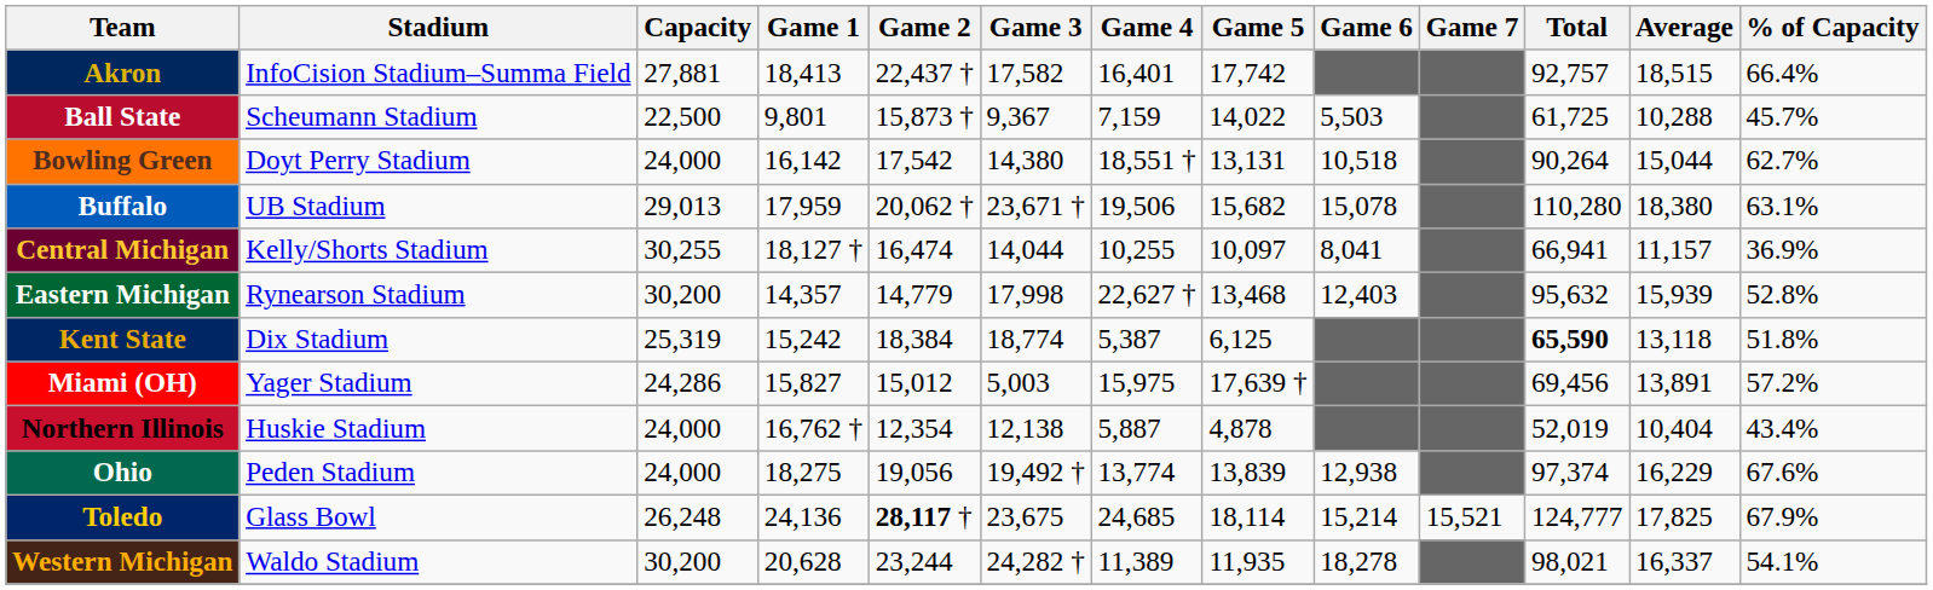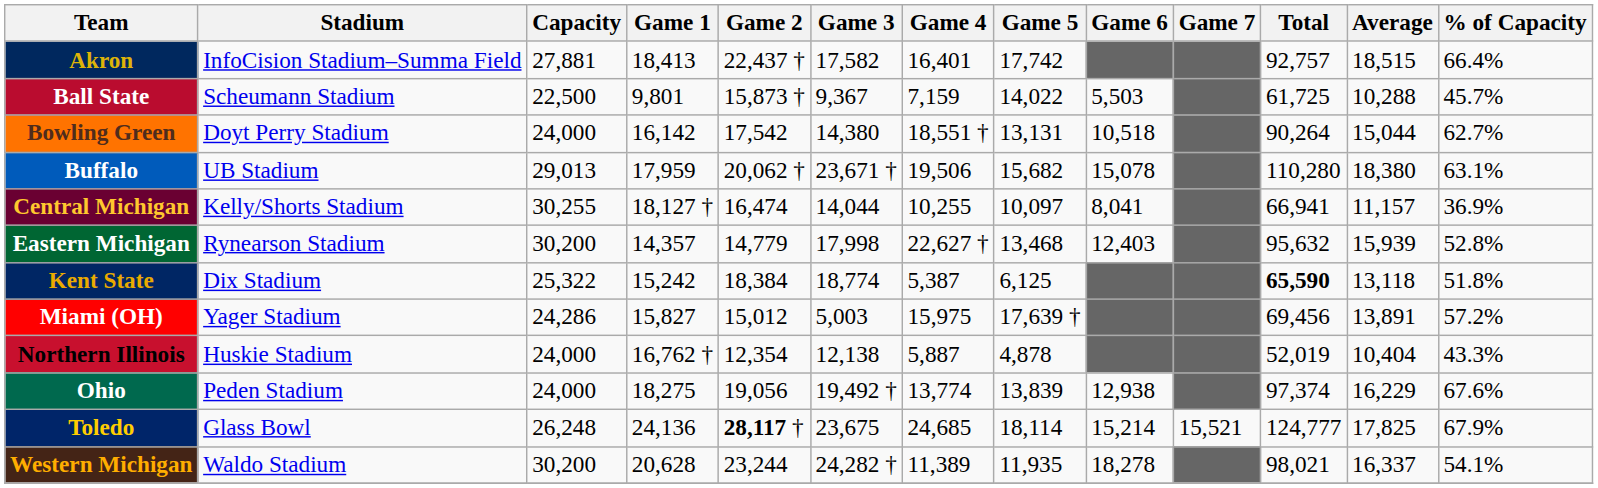Kent State | Capacity: 25,319 -> 25,322
Northern Illinois | % of Capacity: 43.4% -> 43.3%
